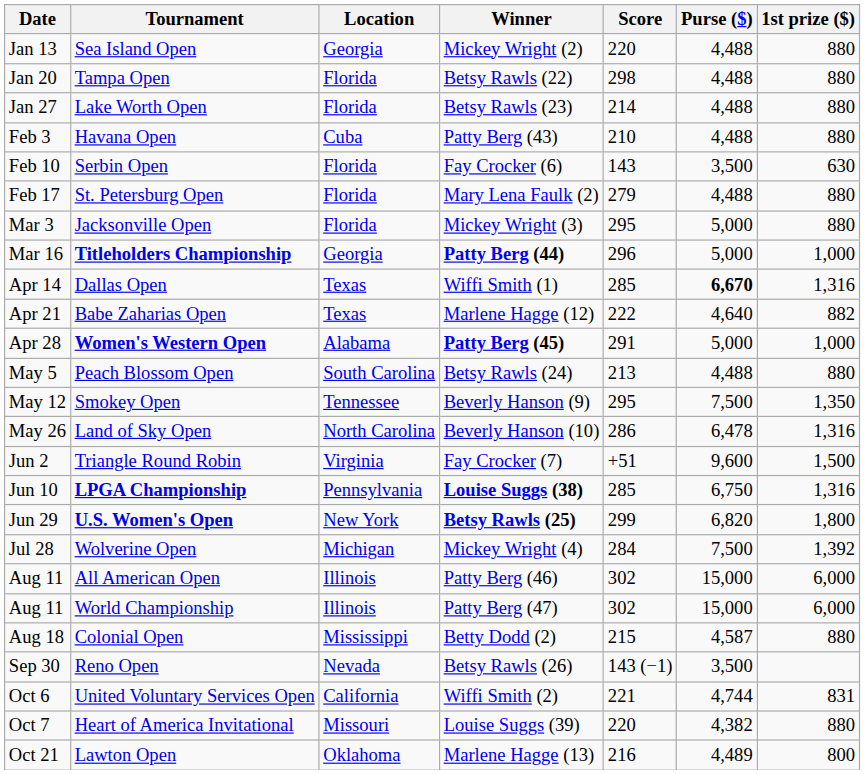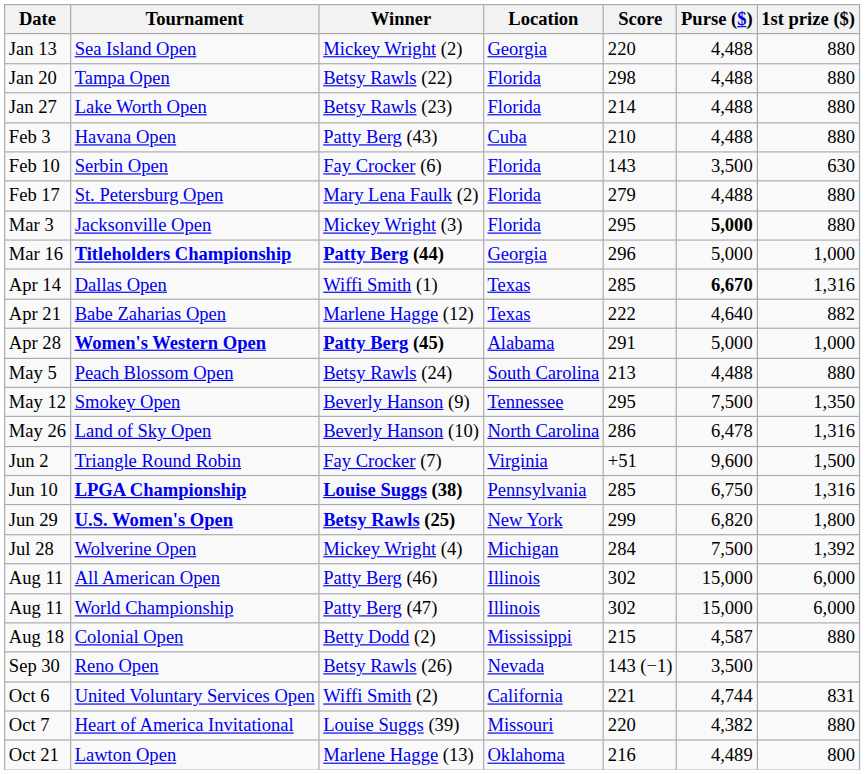columns swapped: Location <-> Winner
Jacksonville Open | Purse ($): normal -> bold
